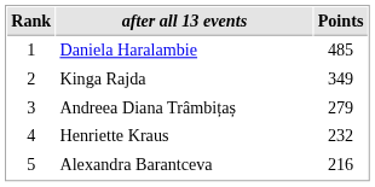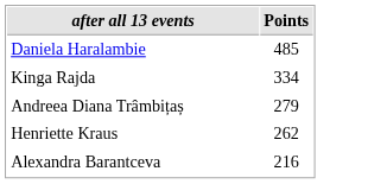- column: Rank | 1 | 2 | 3 | 4 | 5
Kinga Rajda | Points: 349 -> 334
Henriette Kraus | Points: 232 -> 262
